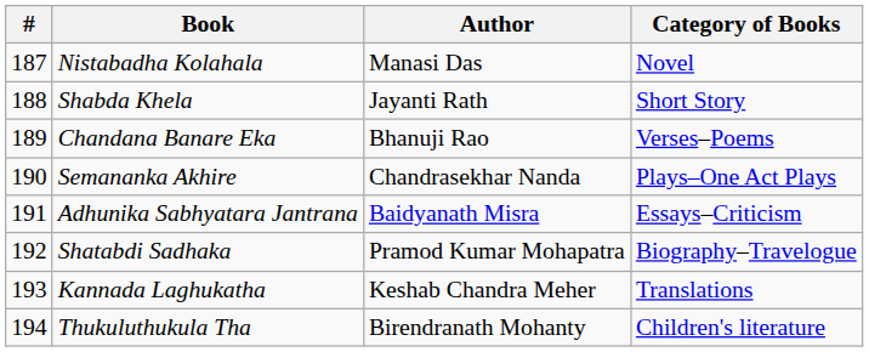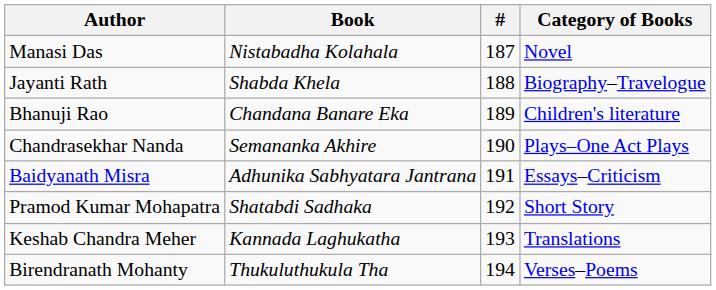columns swapped: # <-> Author
Shabda Khela | Category of Books: Short Story -> Biography–Travelogue
Chandana Banare Eka | Category of Books: Verses–Poems -> Children's literature
Shatabdi Sadhaka | Category of Books: Biography–Travelogue -> Short Story
Thukuluthukula Tha | Category of Books: Children's literature -> Verses–Poems
